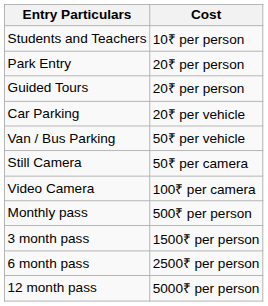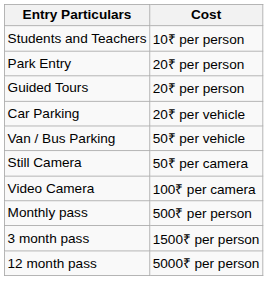- row: 6 month pass | 2500₹ per person
